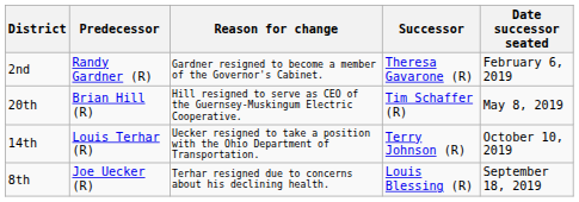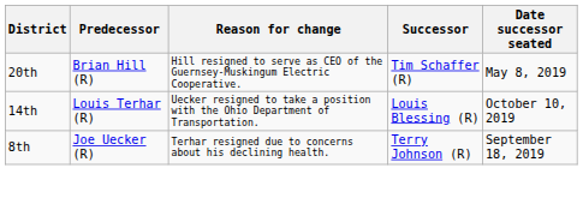- row: 2nd | Randy Gardner (R) | Gardner resigned to become a member of the Governor's Cabinet. | Theresa Gavarone (R) | February 6, 2019
14th | Successor: Terry Johnson (R) -> Louis Blessing (R)
8th | Successor: Louis Blessing (R) -> Terry Johnson (R)
